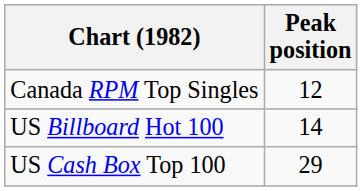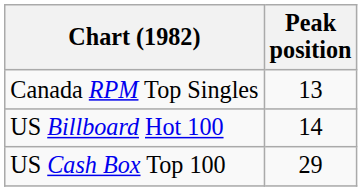Canada RPM Top Singles | Peak position: 12 -> 13
